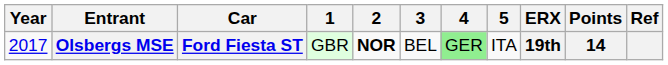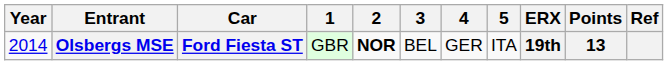Olsbergs MSE | Year: 2017 -> 2014
Olsbergs MSE | 4: lightgreen background -> no background
Olsbergs MSE | Points: 14 -> 13
